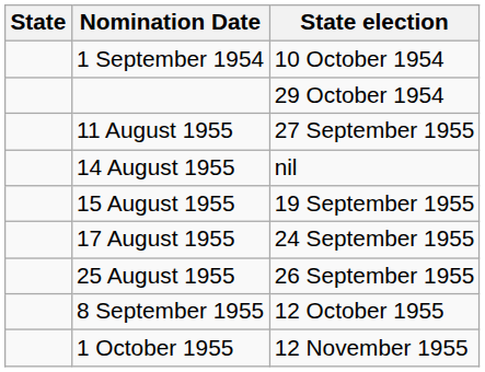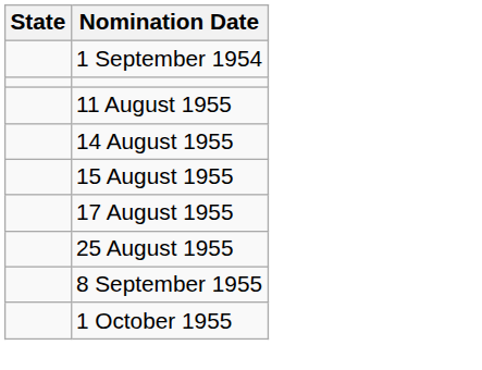- column: State election | 10 October 1954 | 29 October 1954 | 27 September 1955 | nil | 19 September 1955 | 24 September 1955 | 26 September 1955 | 12 October 1955 | 12 November 1955
